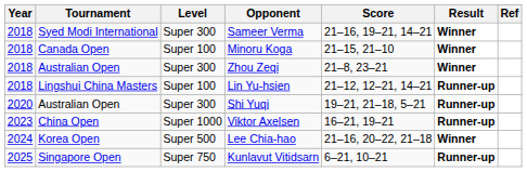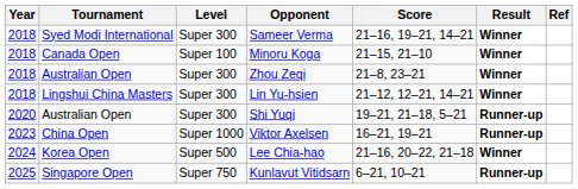Lin Yu-hsien | Level: Super 100 -> Super 300
Lin Yu-hsien | Result: Runner-up -> Winner
